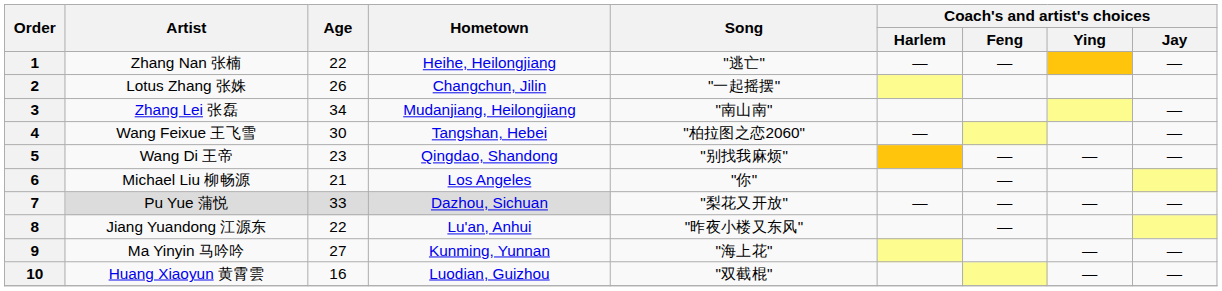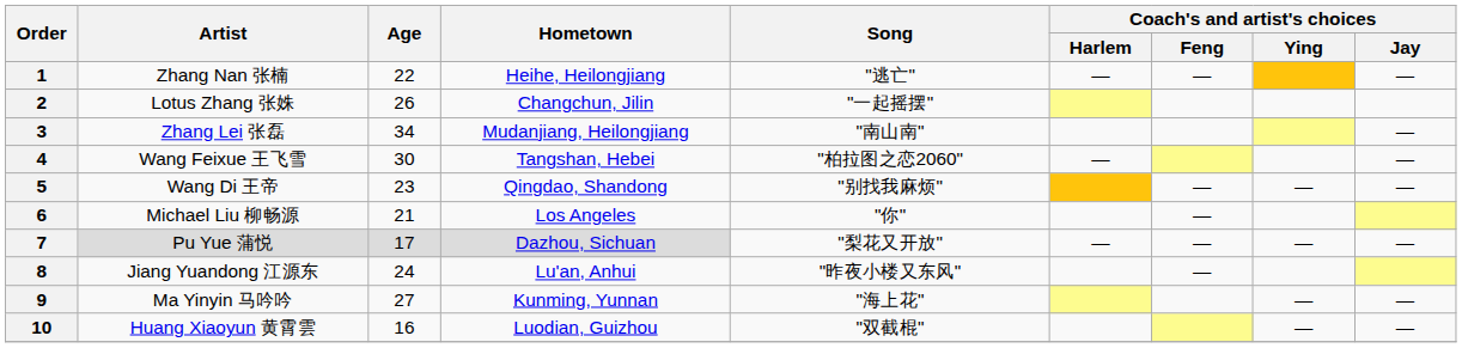7 | Age: 33 -> 17
8 | Age: 22 -> 24
